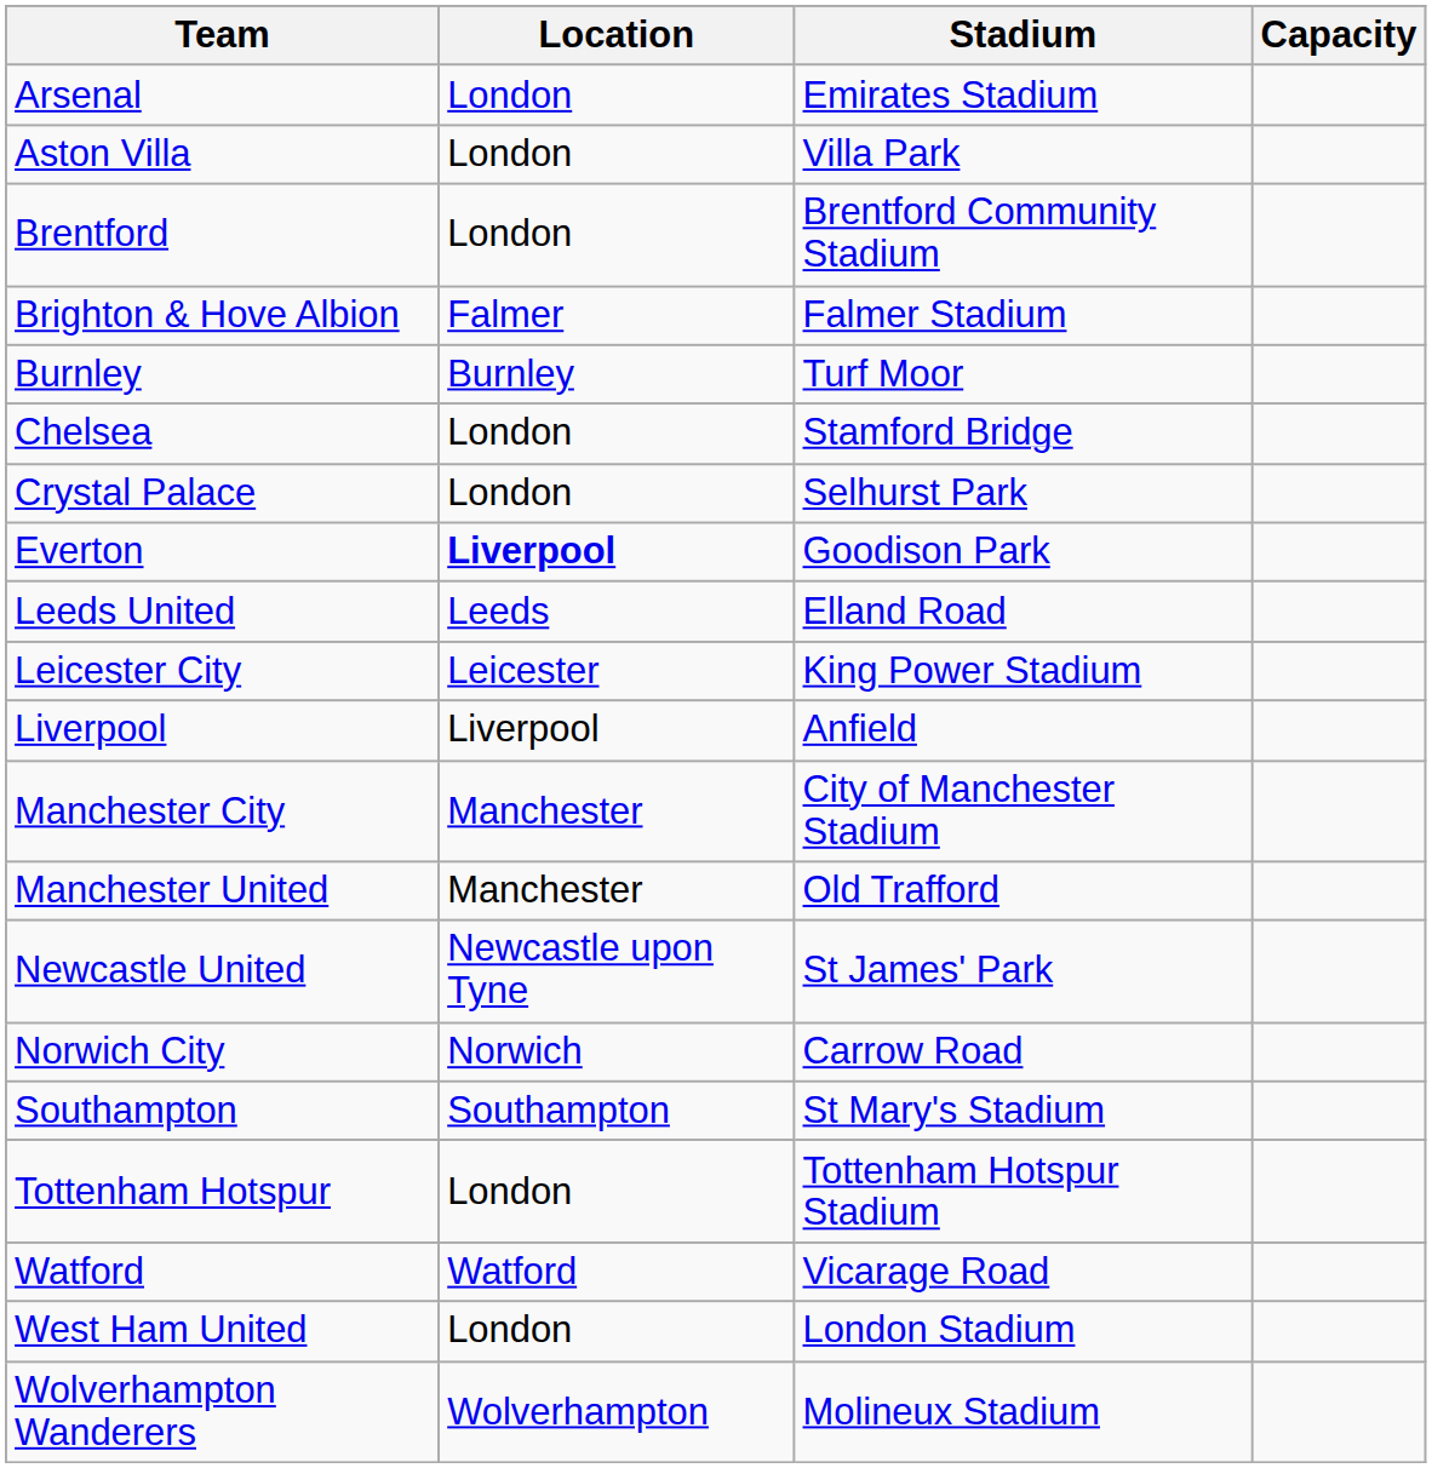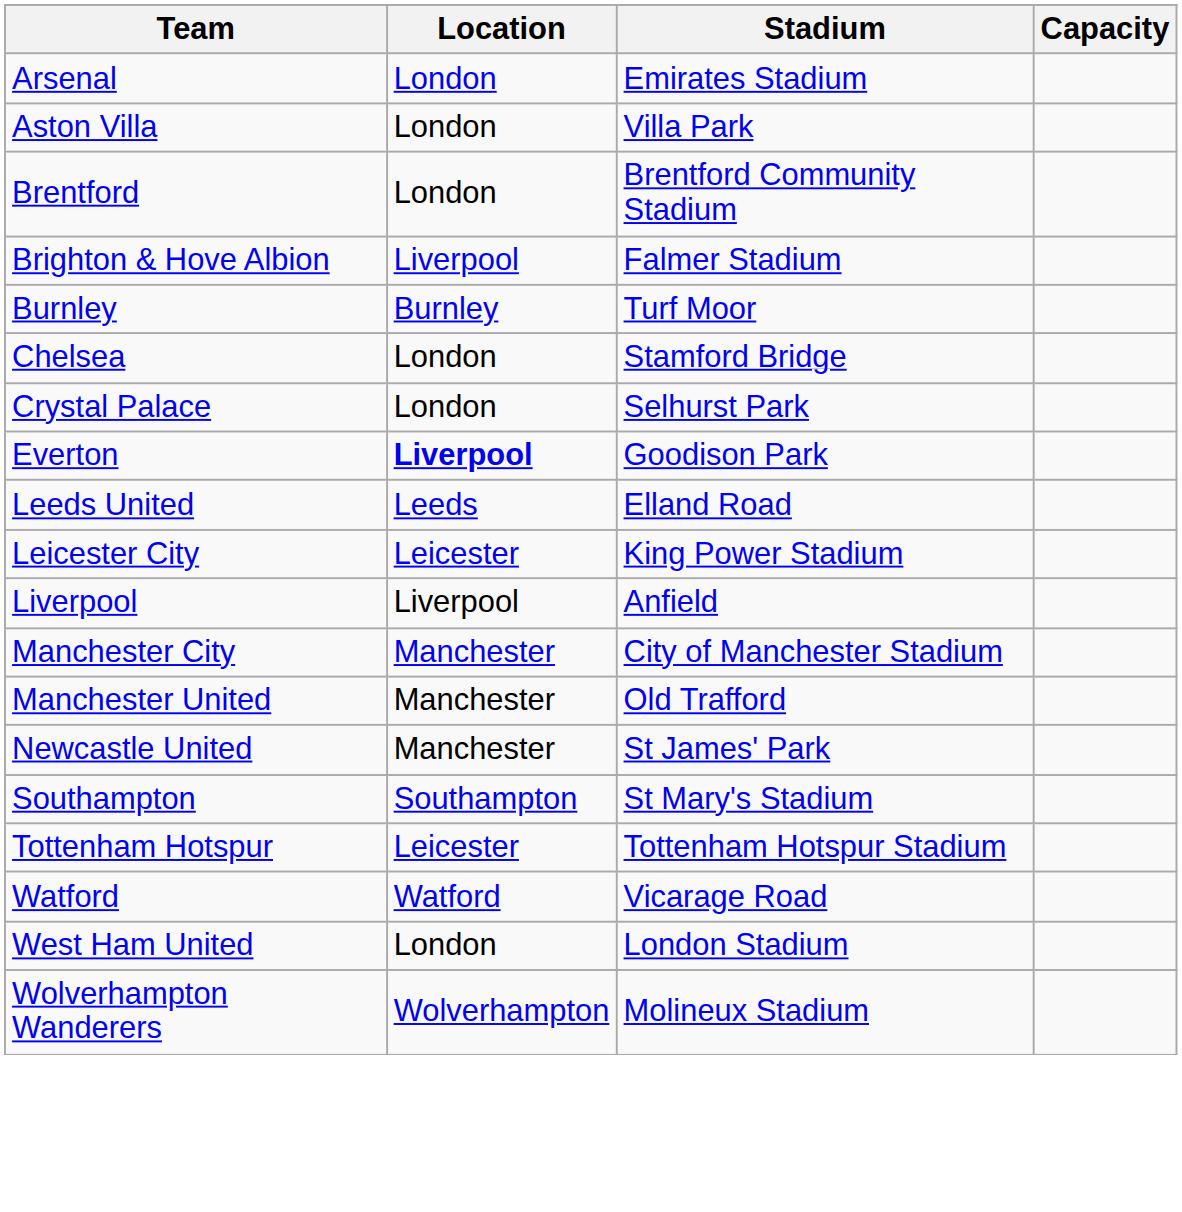Brighton & Hove Albion | Location: Falmer -> Liverpool
Newcastle United | Location: Newcastle upon Tyne -> Manchester
- row: Norwich City | Norwich | Carrow Road
Tottenham Hotspur | Location: London -> Leicester
